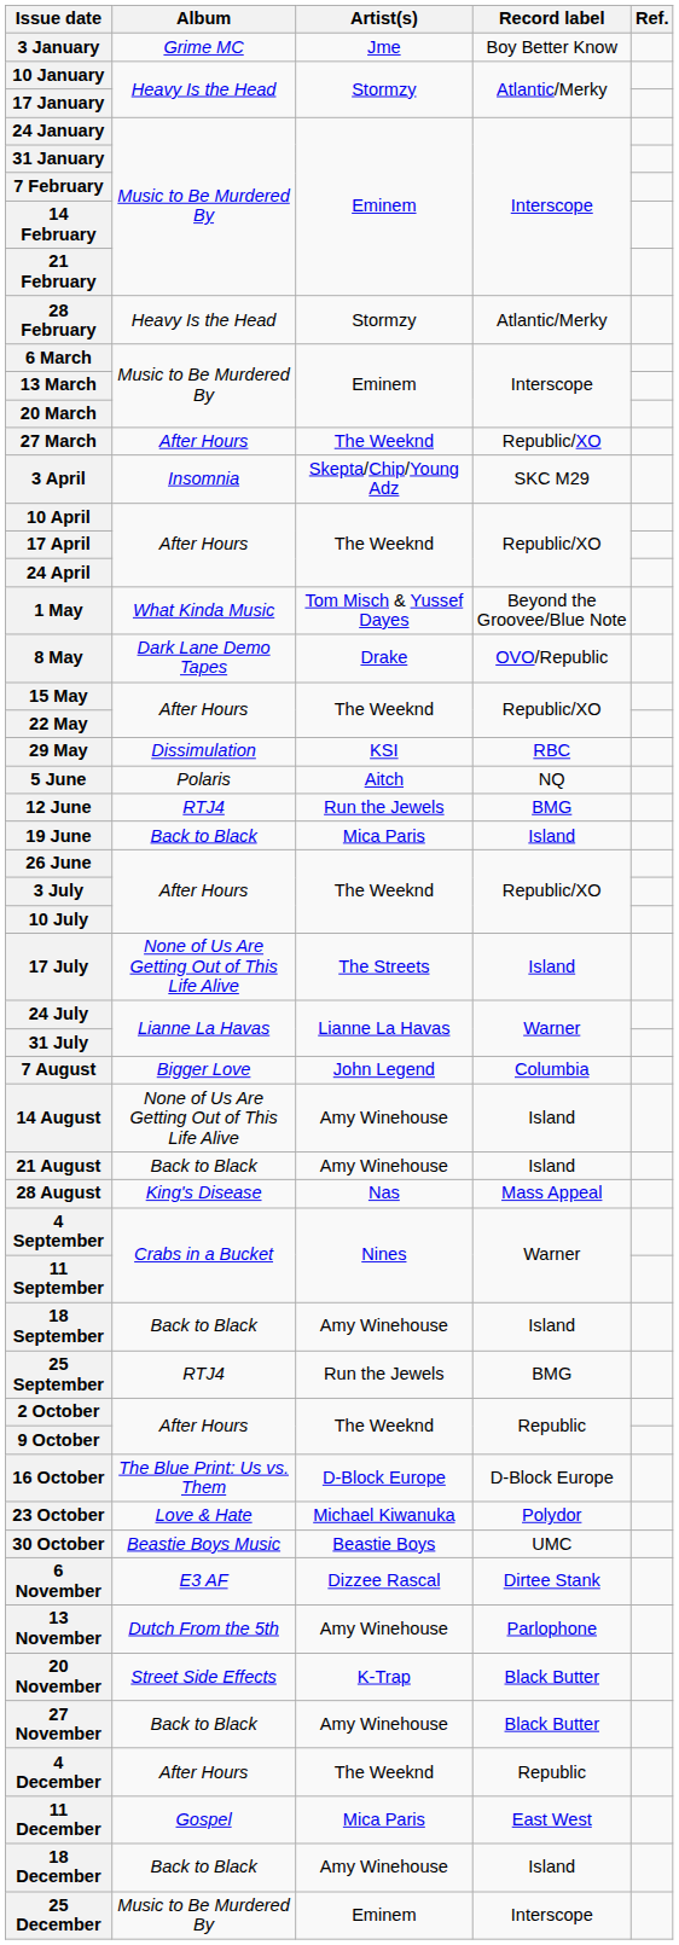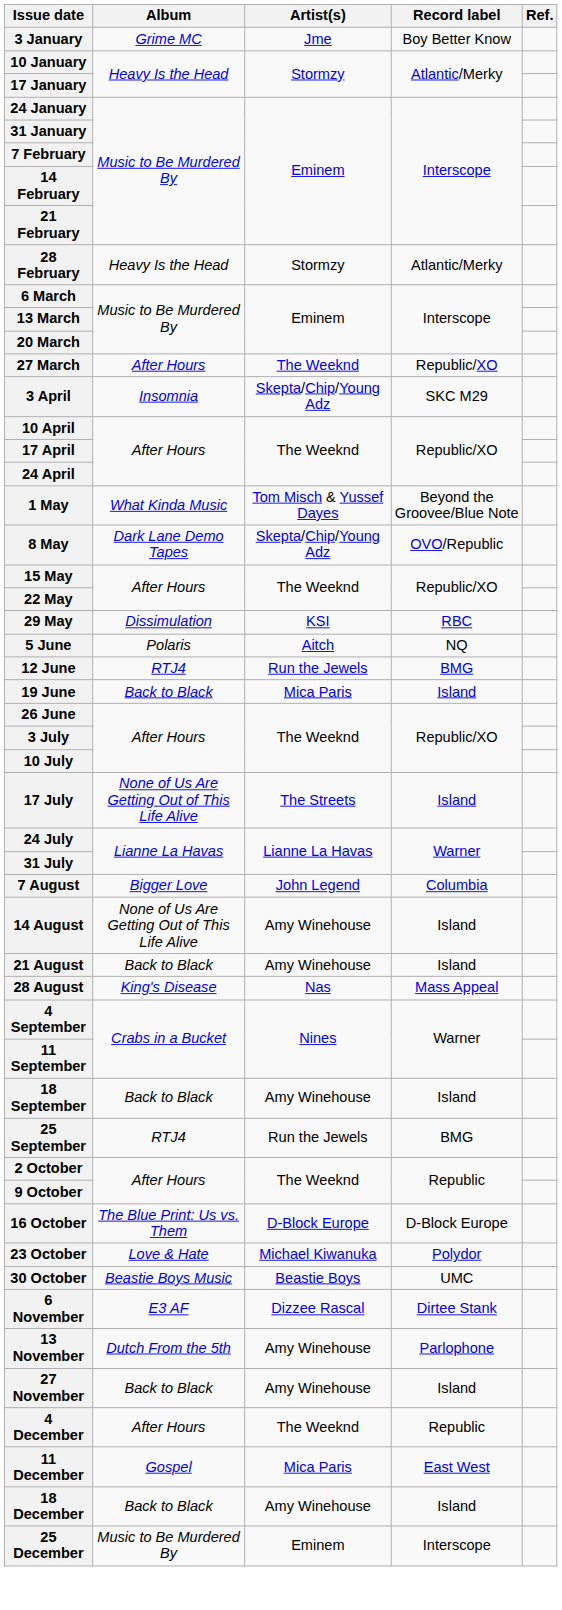8 May | Artist(s): Drake -> Skepta/Chip/Young Adz
- row: 20 November | Street Side Effects | K-Trap | Black Butter
27 November | Record label: Black Butter -> Island
